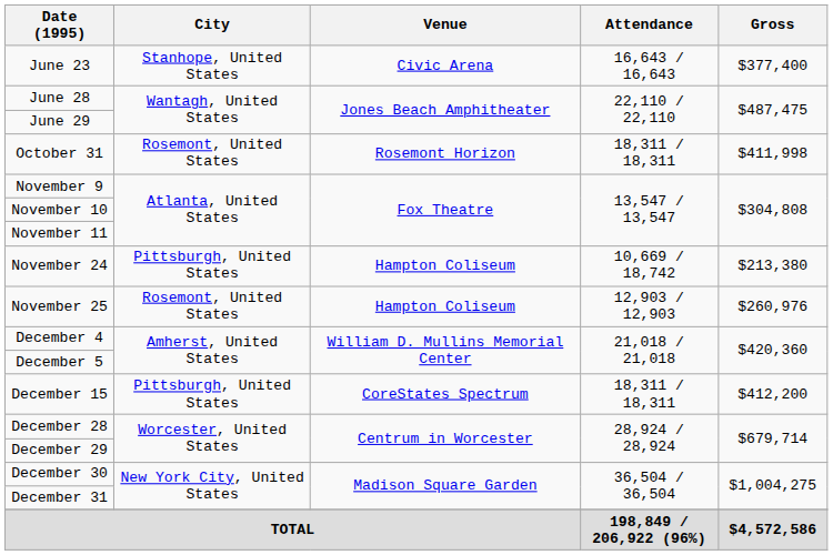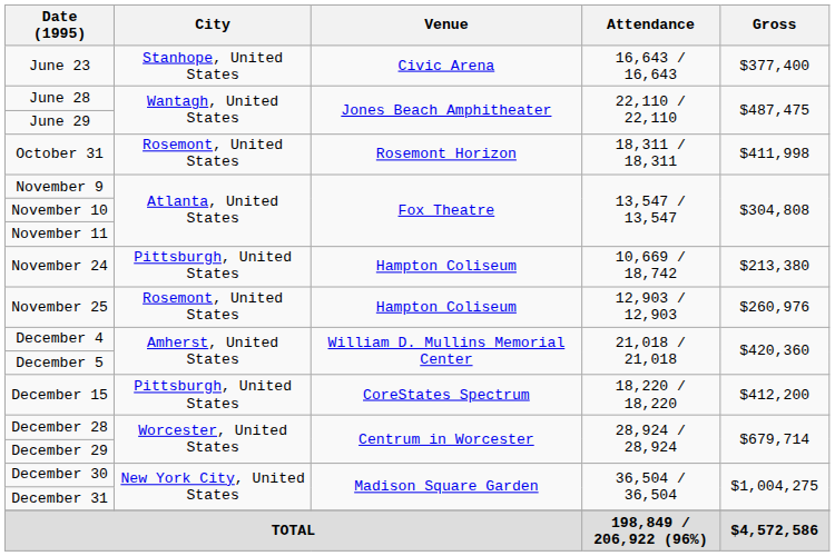December 15 | Attendance: 18,311 / 18,311 -> 18,220 / 18,220
